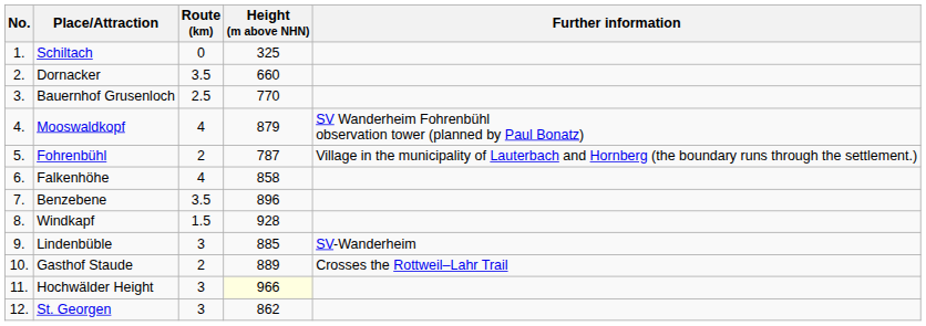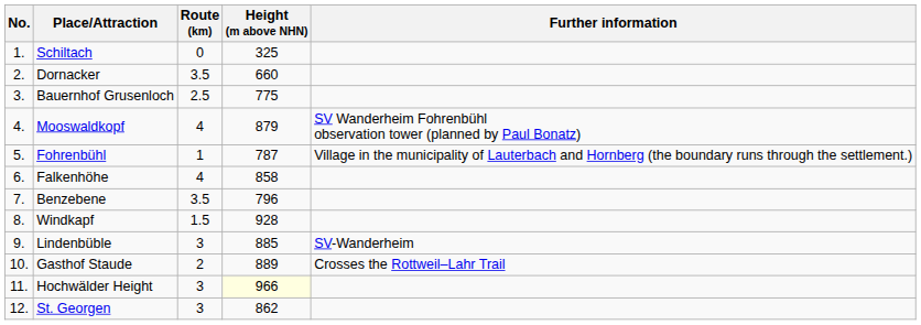Bauernhof Grusenloch | Height (m above NHN): 770 -> 775
Fohrenbühl | Route (km): 2 -> 1
Benzebene | Height (m above NHN): 896 -> 796
